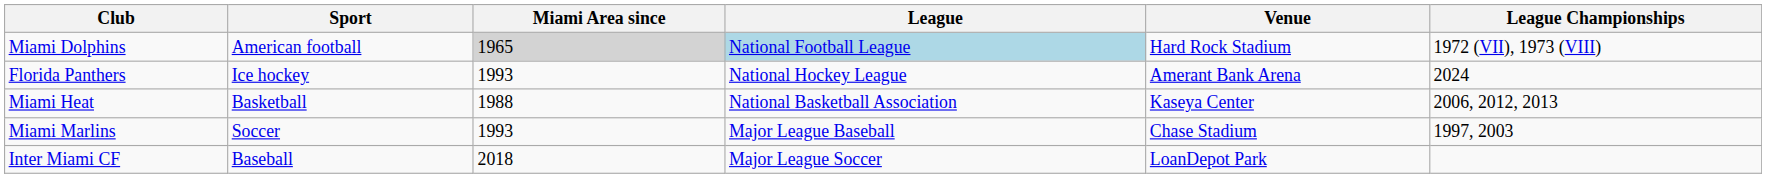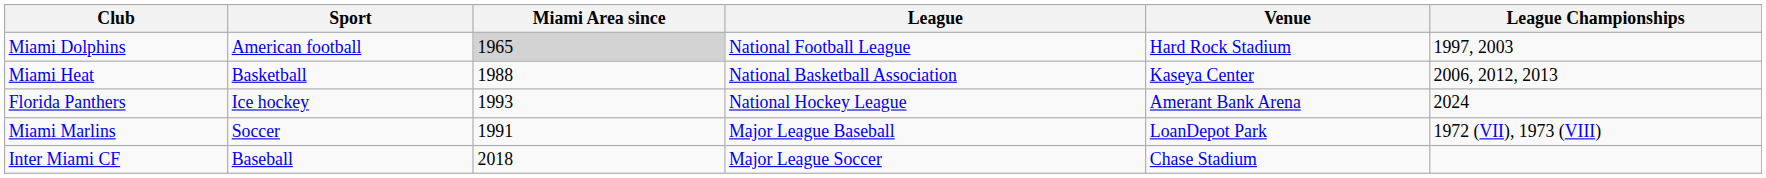Miami Dolphins | League: lightblue background -> no background
Miami Dolphins | League Championships: 1972 (VII), 1973 (VIII) -> 1997, 2003
rows swapped: Florida Panthers <-> Miami Heat
Miami Marlins | Miami Area since: 1993 -> 1991
Miami Marlins | Venue: Chase Stadium -> LoanDepot Park
Miami Marlins | League Championships: 1997, 2003 -> 1972 (VII), 1973 (VIII)
Inter Miami CF | Venue: LoanDepot Park -> Chase Stadium
